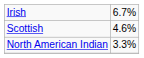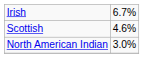North American Indian | column 2: 3.3% -> 3.0%
